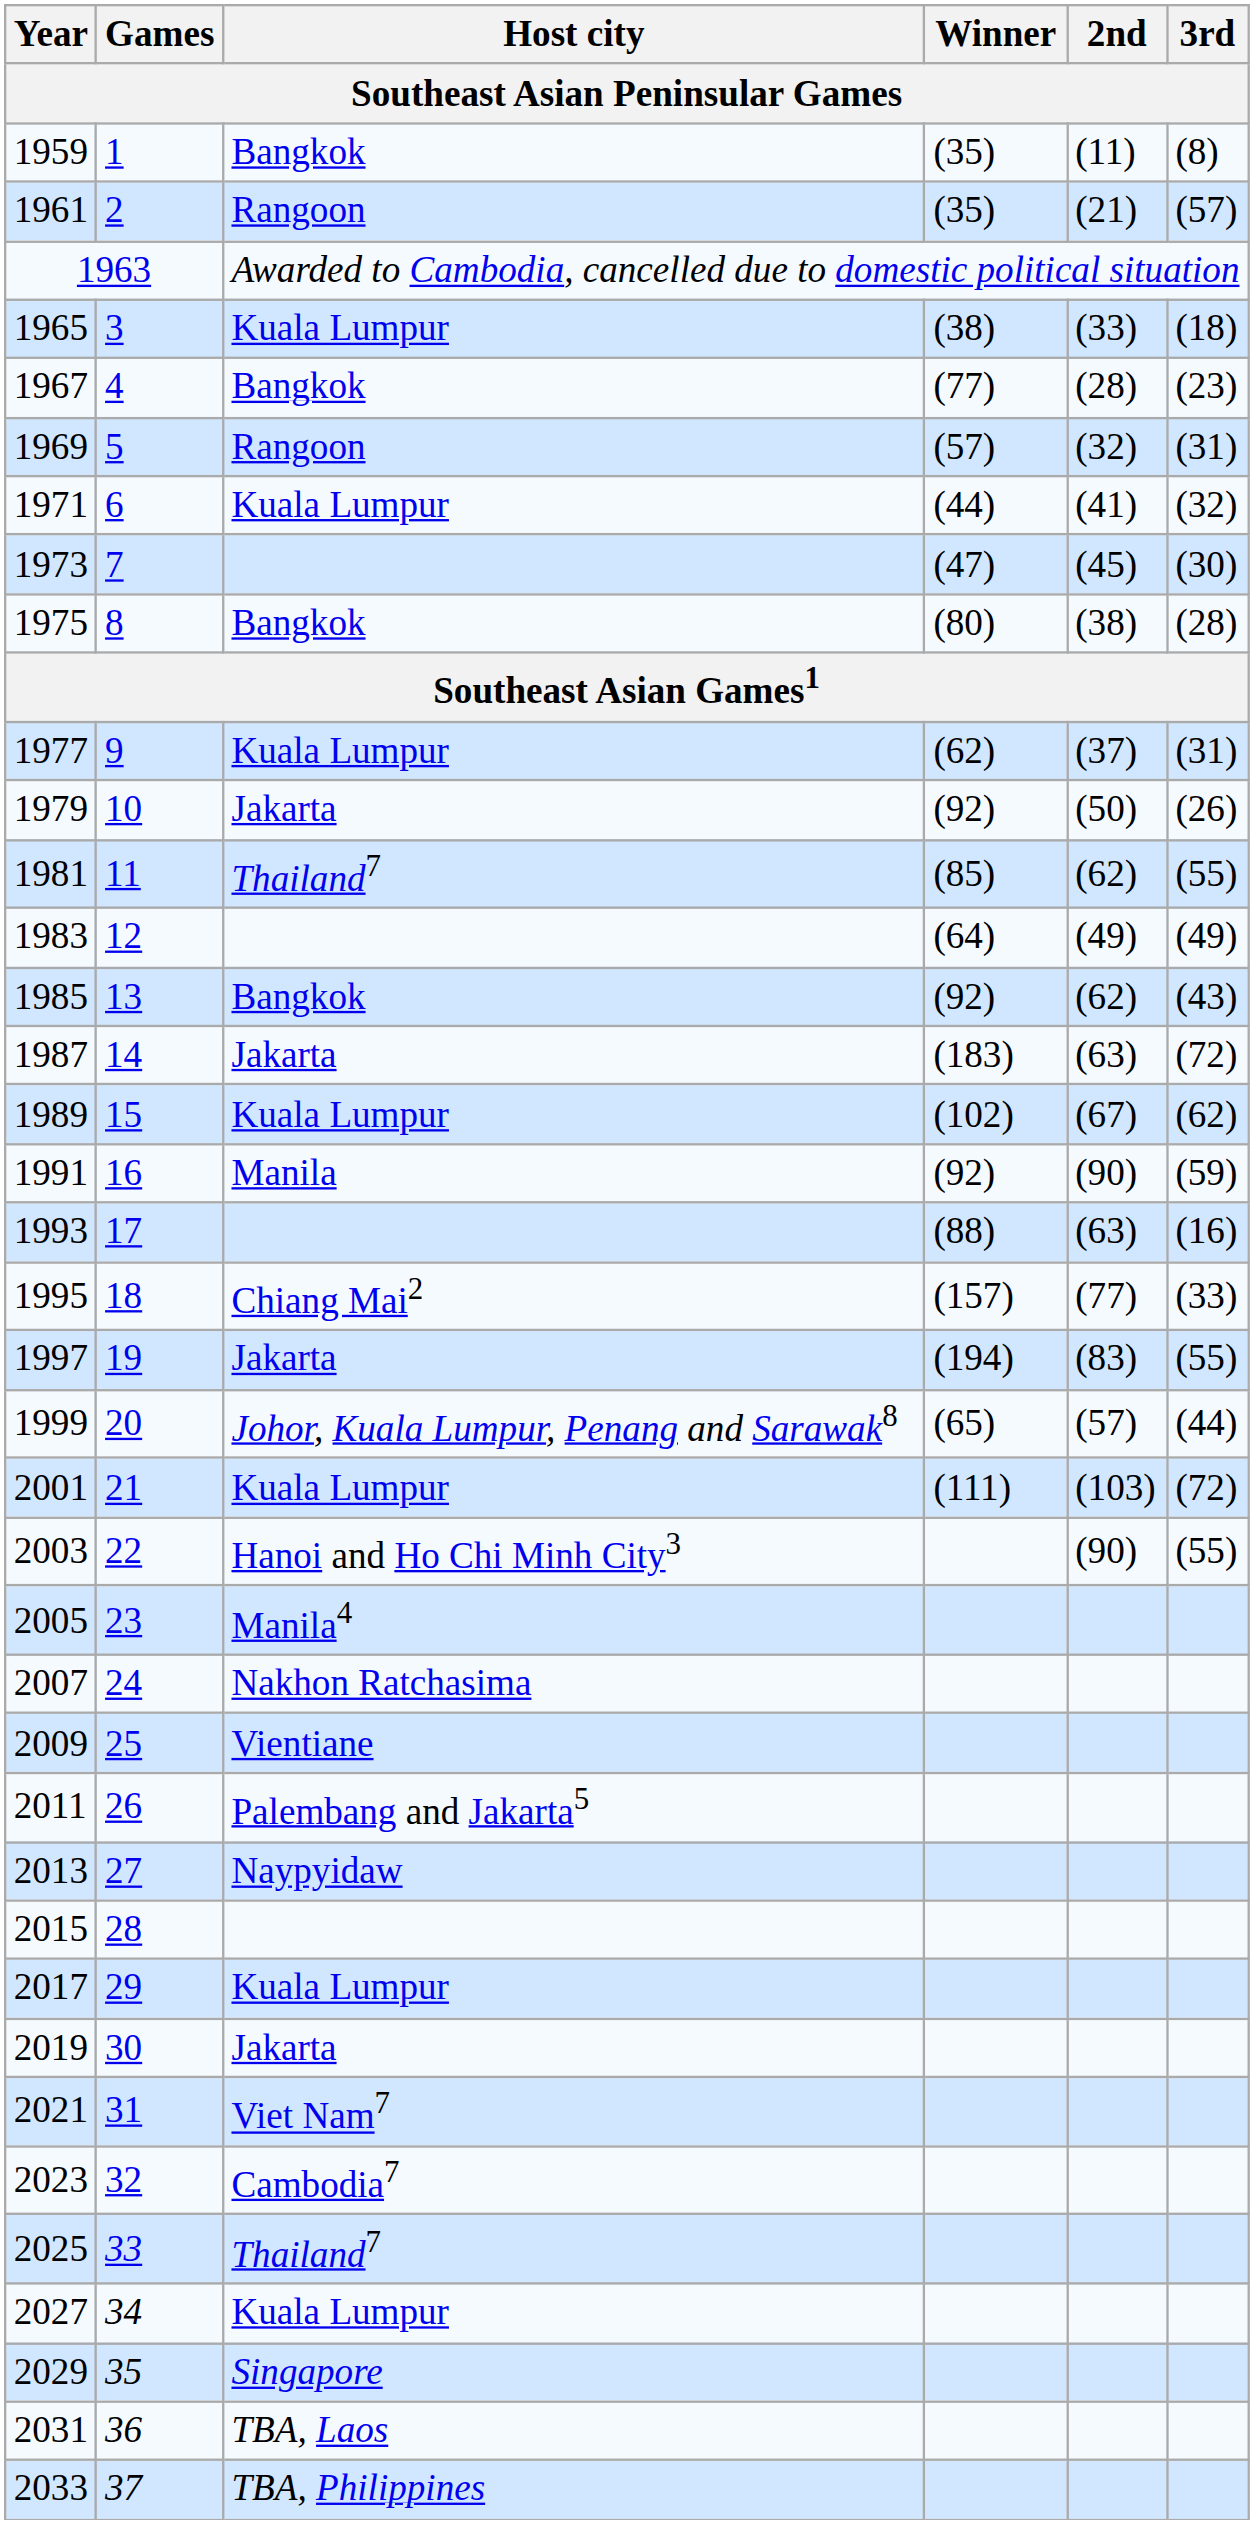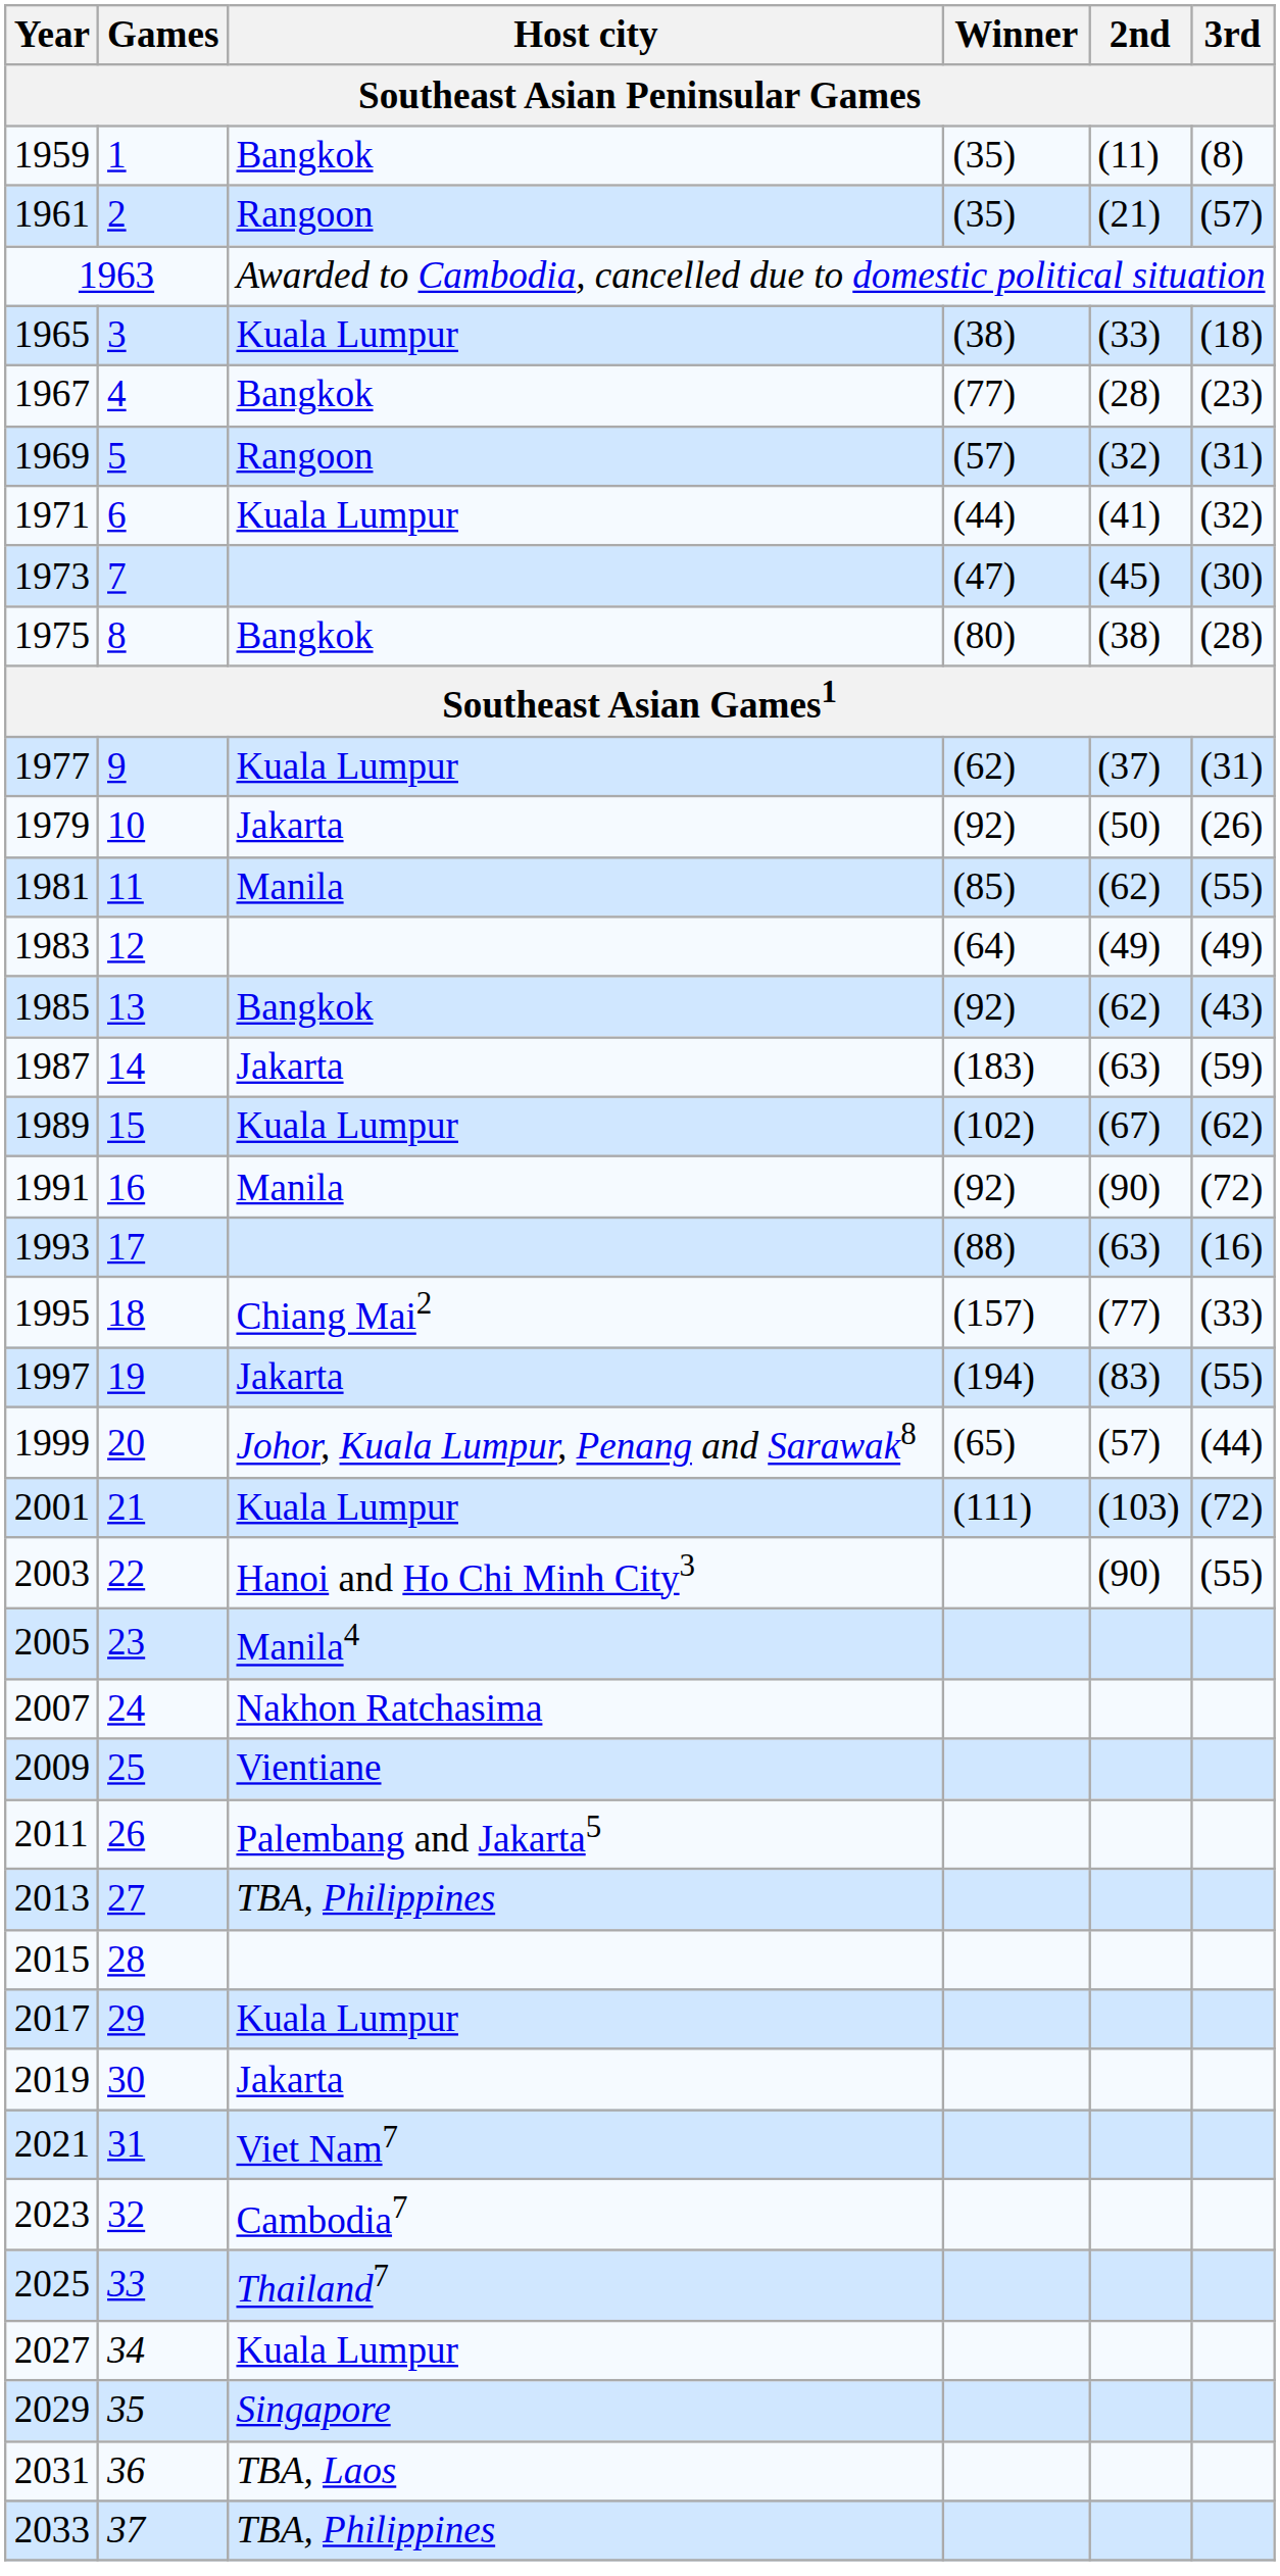1981 | Host city: Thailand7 -> Manila
1987 | 3rd: (72) -> (59)
1991 | 3rd: (59) -> (72)
2013 | Host city: Naypyidaw -> TBA, Philippines
